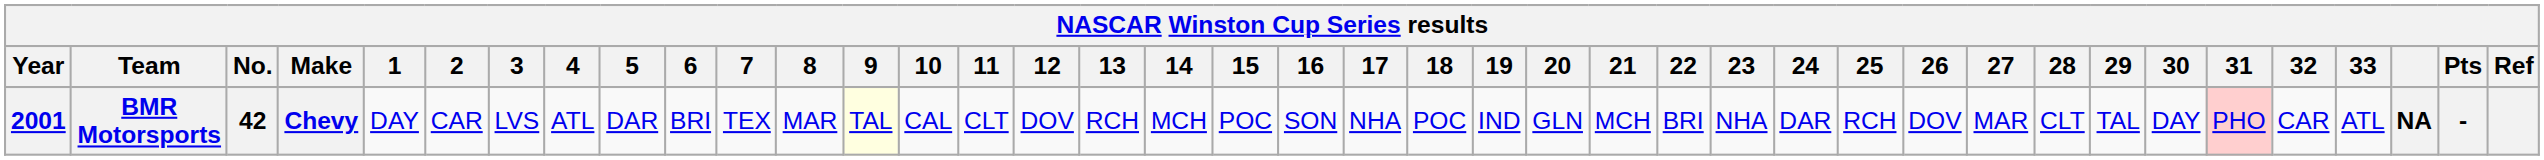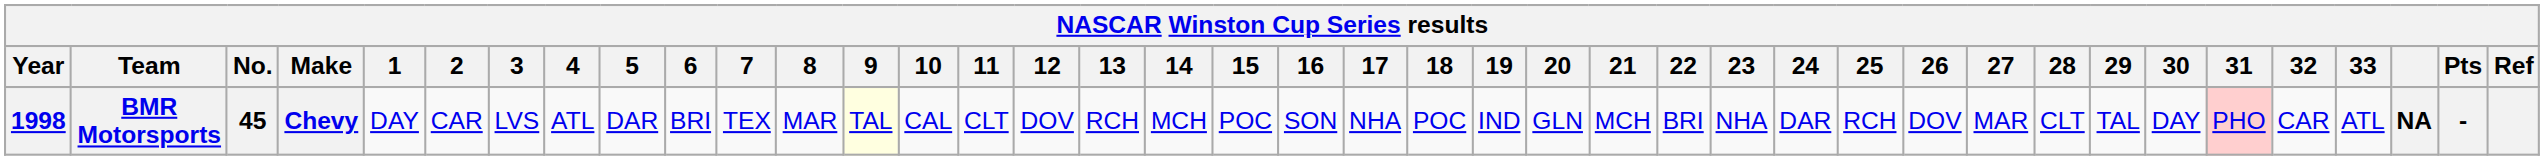BMR Motorsports | Year: 2001 -> 1998
BMR Motorsports | No.: 42 -> 45
